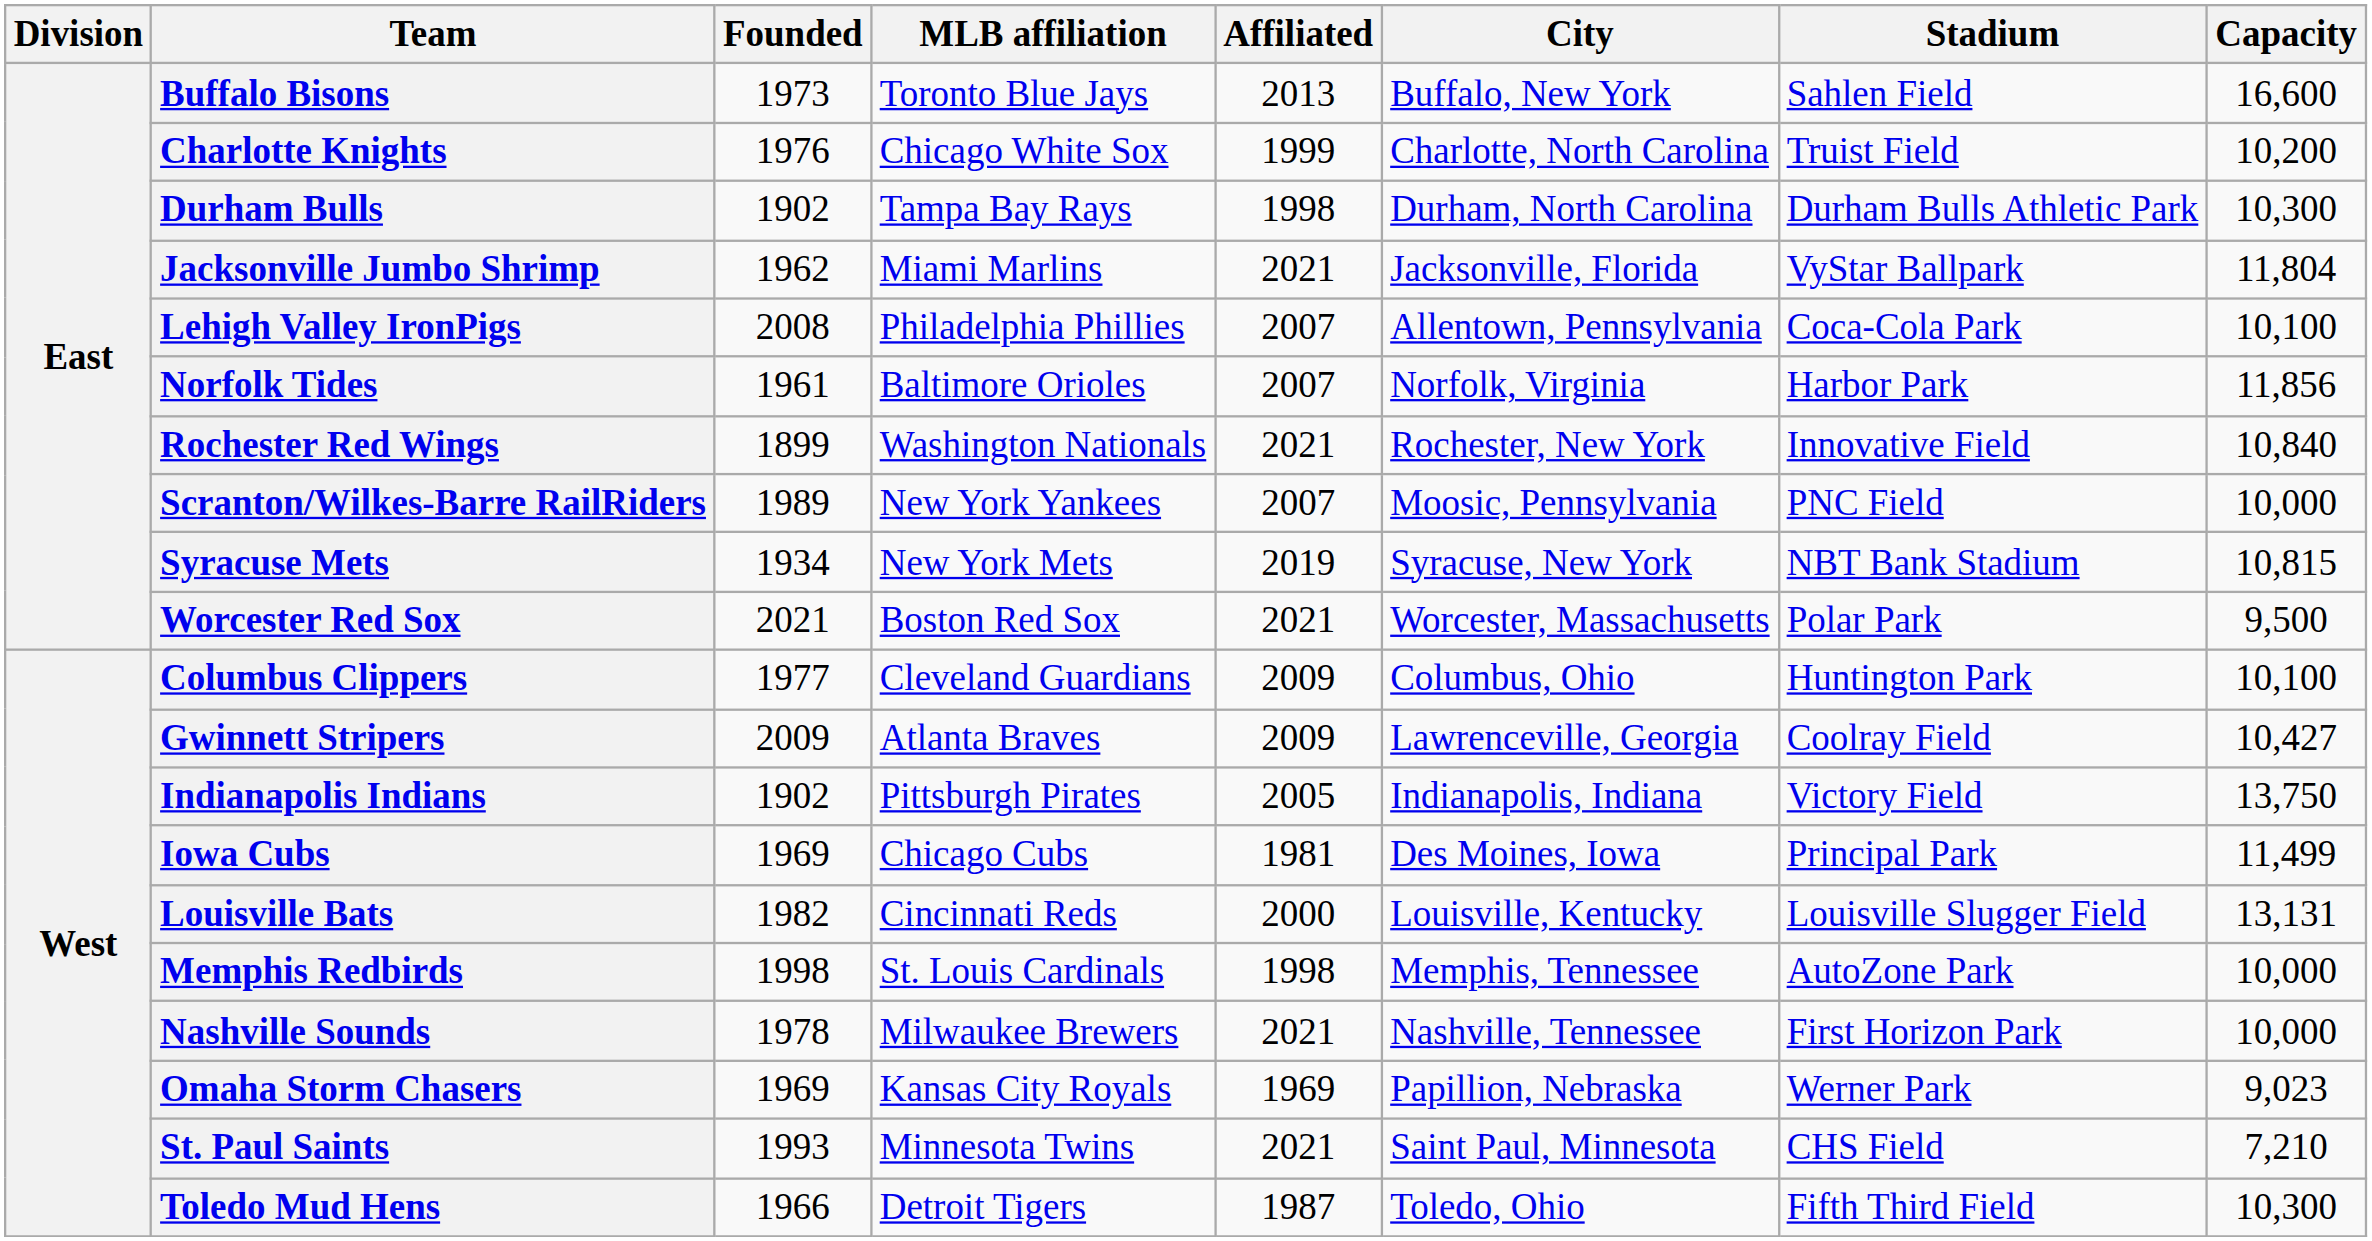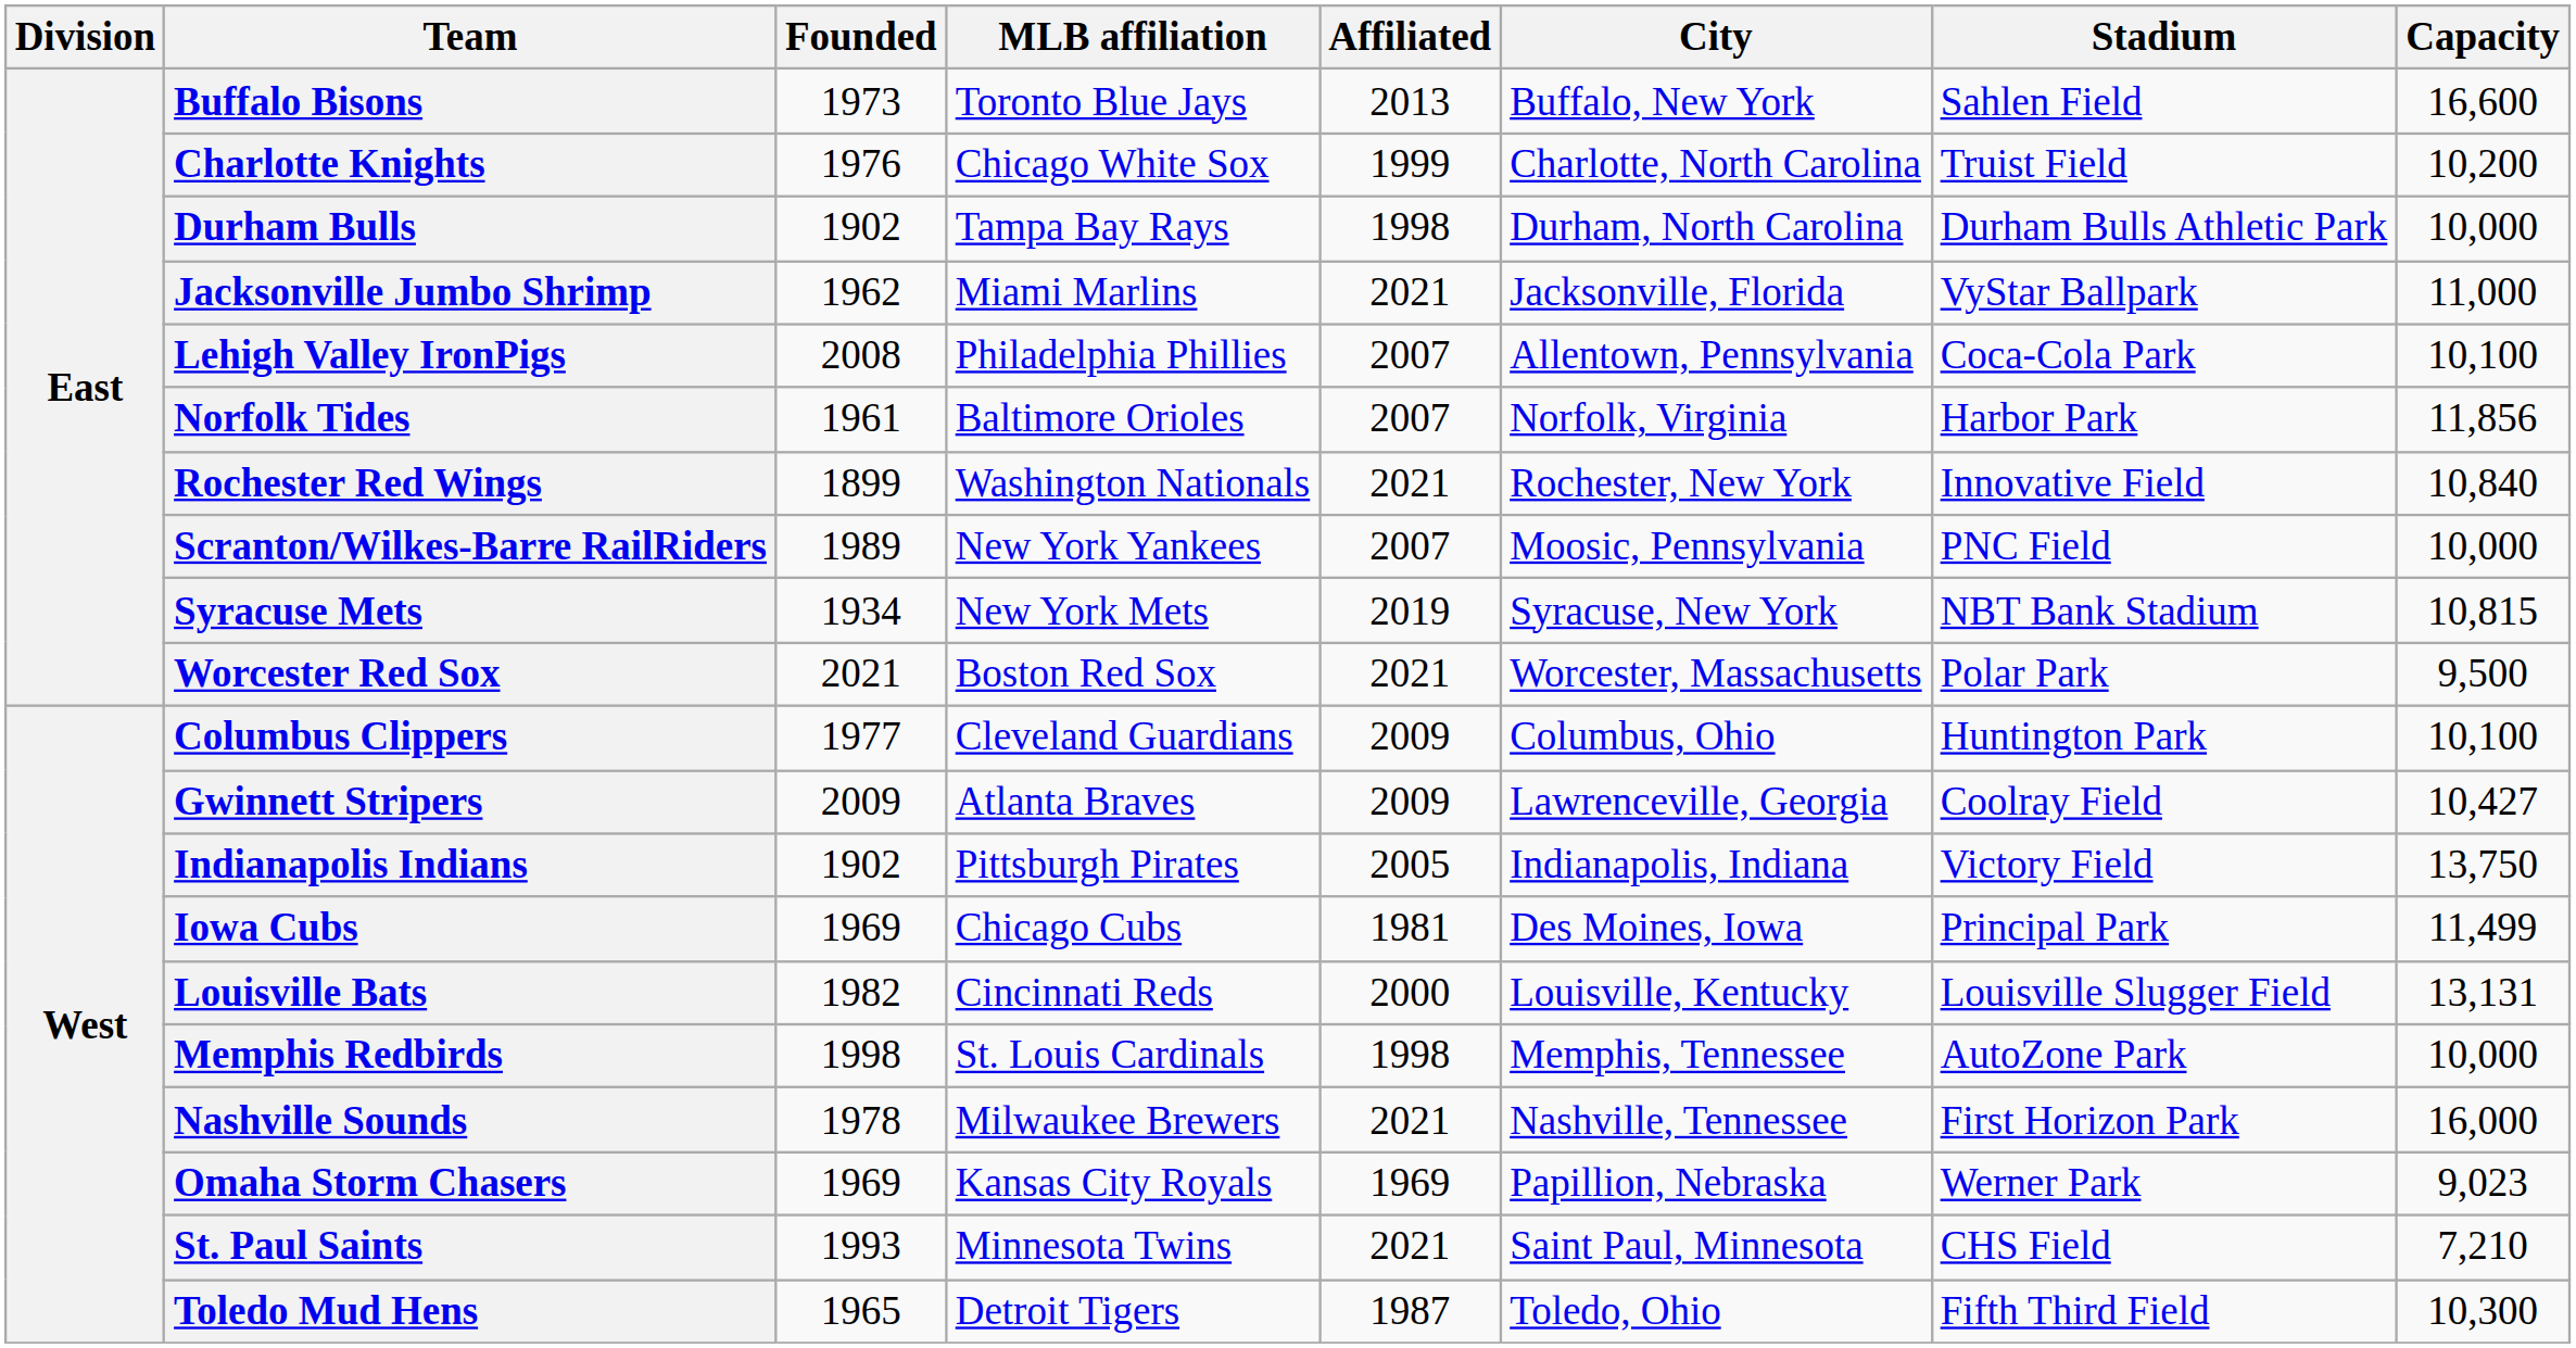Durham Bulls | Capacity: 10,300 -> 10,000
Jacksonville Jumbo Shrimp | Capacity: 11,804 -> 11,000
Nashville Sounds | Capacity: 10,000 -> 16,000
Toledo Mud Hens | Founded: 1966 -> 1965
